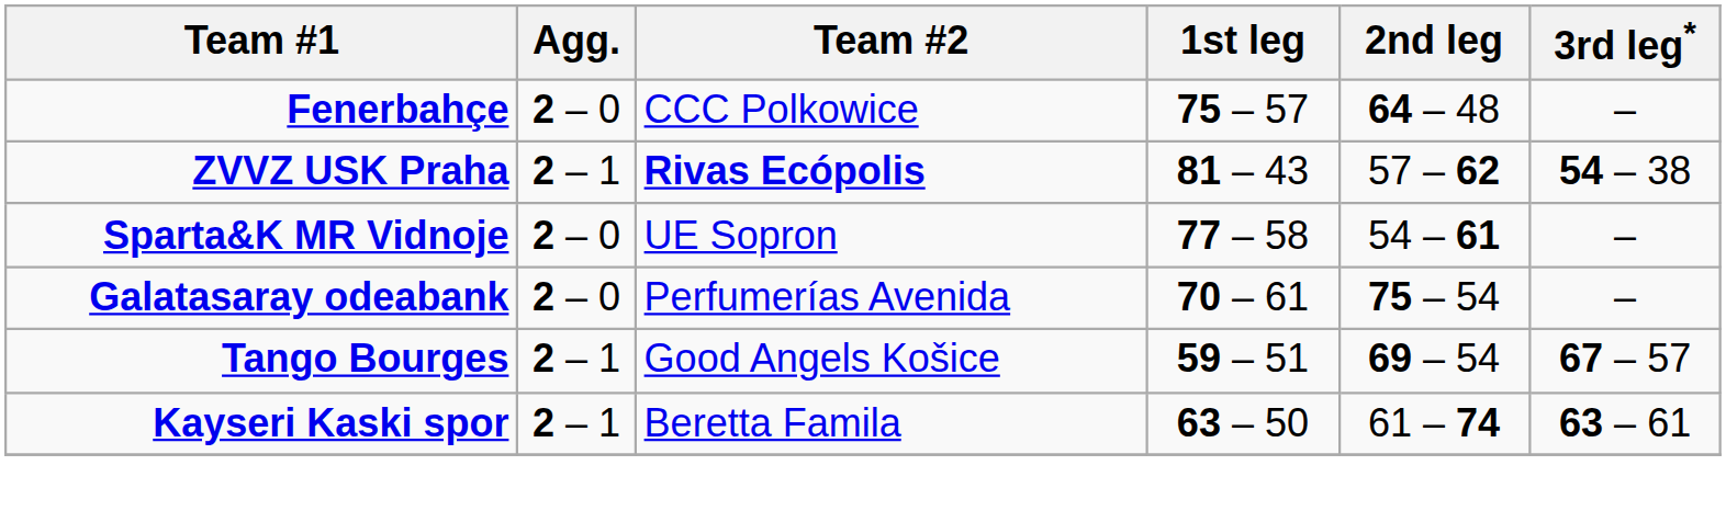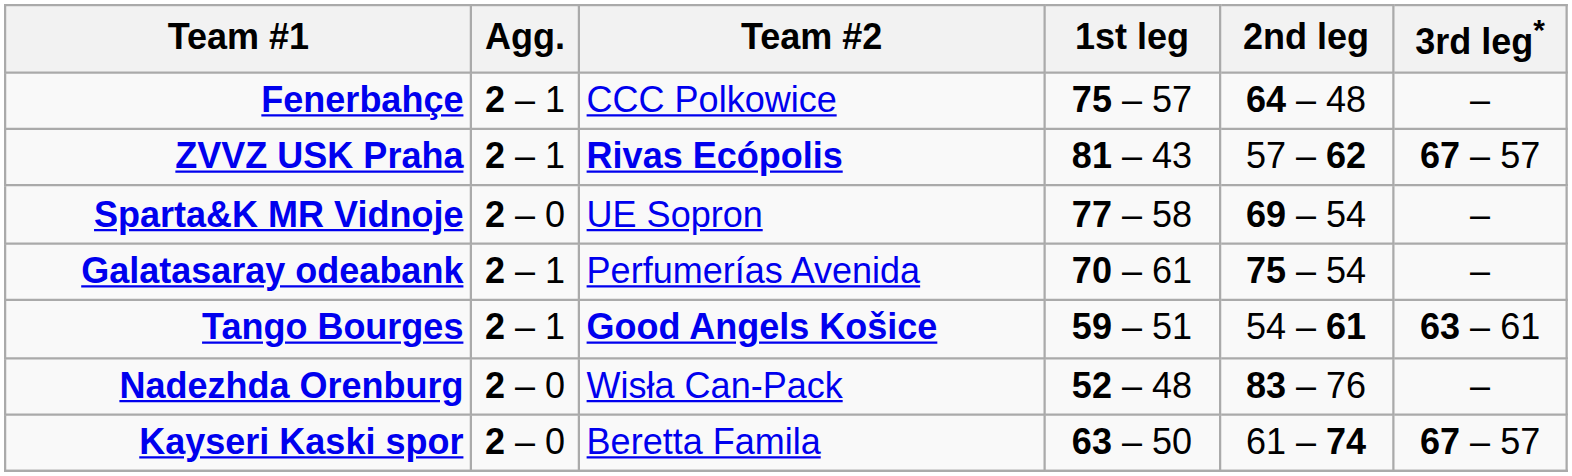Fenerbahçe | Agg.: 2 – 0 -> 2 – 1
ZVVZ USK Praha | 3rd leg*: 54 – 38 -> 67 – 57
Sparta&K MR Vidnoje | 2nd leg: 54 – 61 -> 69 – 54
Galatasaray odeabank | Agg.: 2 – 0 -> 2 – 1
Tango Bourges | Team #2: normal -> bold
Tango Bourges | 2nd leg: 69 – 54 -> 54 – 61
Tango Bourges | 3rd leg*: 67 – 57 -> 63 – 61
+ row: Nadezhda Orenburg | 2 – 0 | Wisła Can-Pack | 52 – 48 | 83 – 76 | –
Kayseri Kaski spor | Agg.: 2 – 1 -> 2 – 0
Kayseri Kaski spor | 3rd leg*: 63 – 61 -> 67 – 57
